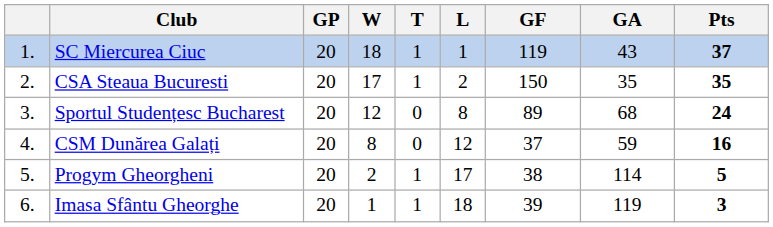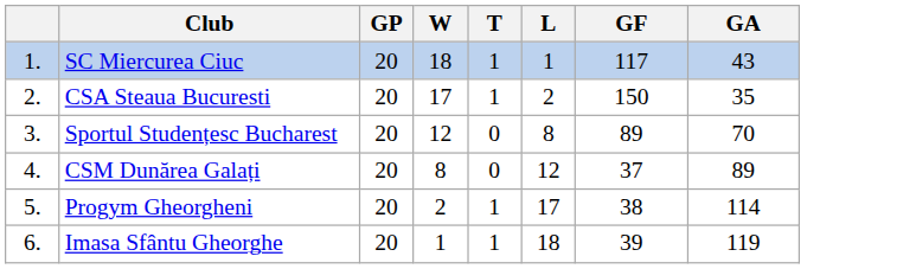- column: Pts | 37 | 35 | 24 | 16 | 5 | 3
SC Miercurea Ciuc | GF: 119 -> 117
Sportul Studențesc Bucharest | GA: 68 -> 70
CSM Dunărea Galați | GA: 59 -> 89
